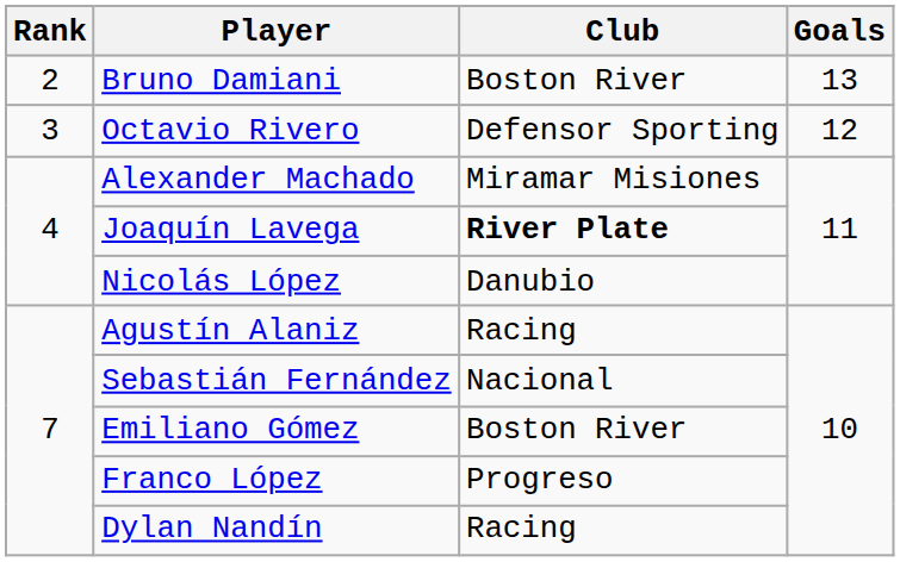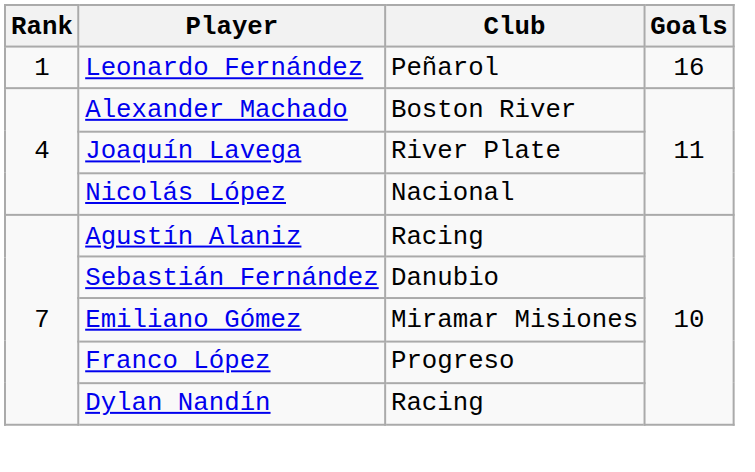+ row: 1 | Leonardo Fernández | Peñarol | 16
- row: 2 | Bruno Damiani | Boston River | 13
- row: 3 | Octavio Rivero | Defensor Sporting | 12
Alexander Machado | Club: Miramar Misiones -> Boston River
Joaquín Lavega | Club: bold -> normal
Nicolás López | Club: Danubio -> Nacional
Sebastián Fernández | Club: Nacional -> Danubio
Emiliano Gómez | Club: Boston River -> Miramar Misiones
